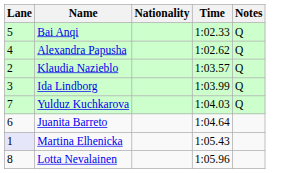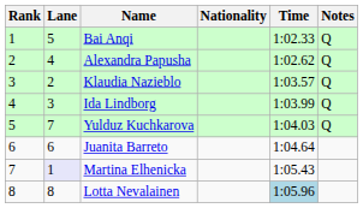+ column: Rank | 1 | 2 | 3 | 4 | 5 | 6 | 7 | 8
Lotta Nevalainen | Time: no background -> lightblue background
